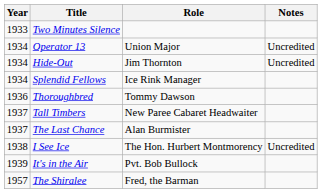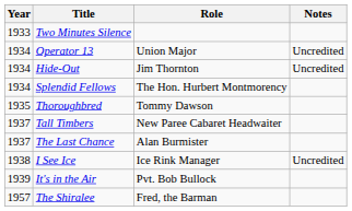Splendid Fellows | Role: Ice Rink Manager -> The Hon. Hurbert Montmorency
Thoroughbred | Year: 1936 -> 1935
I See Ice | Role: The Hon. Hurbert Montmorency -> Ice Rink Manager
